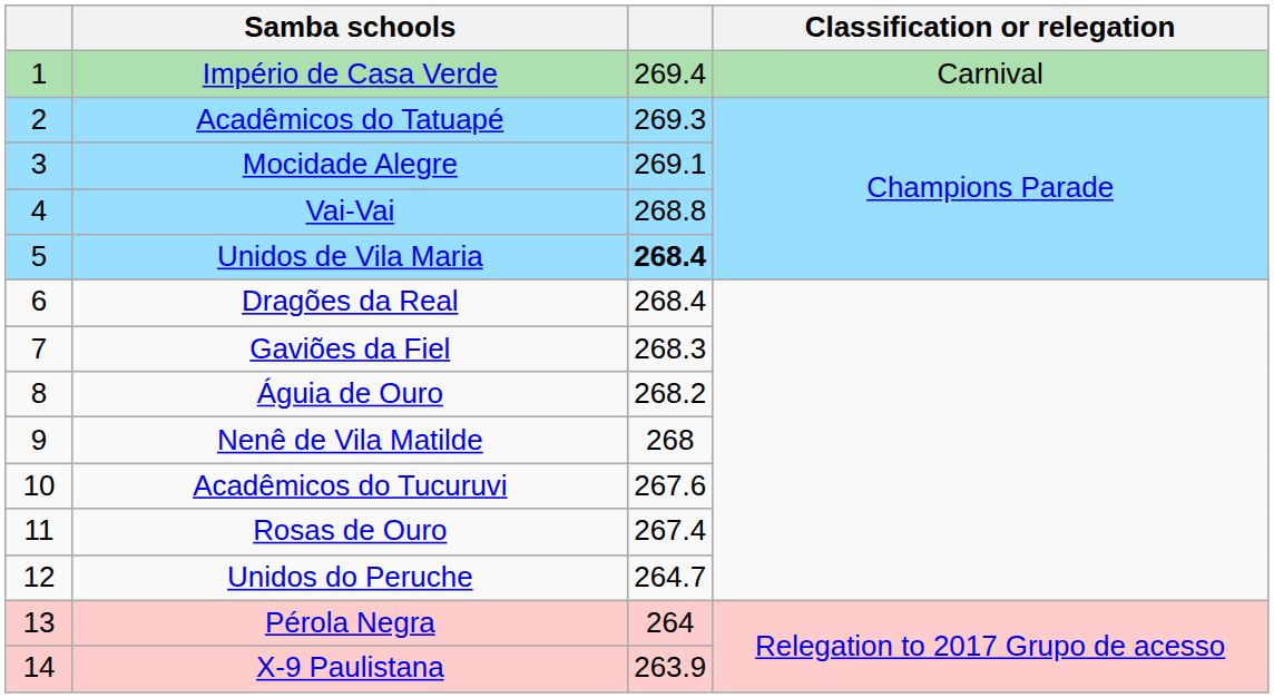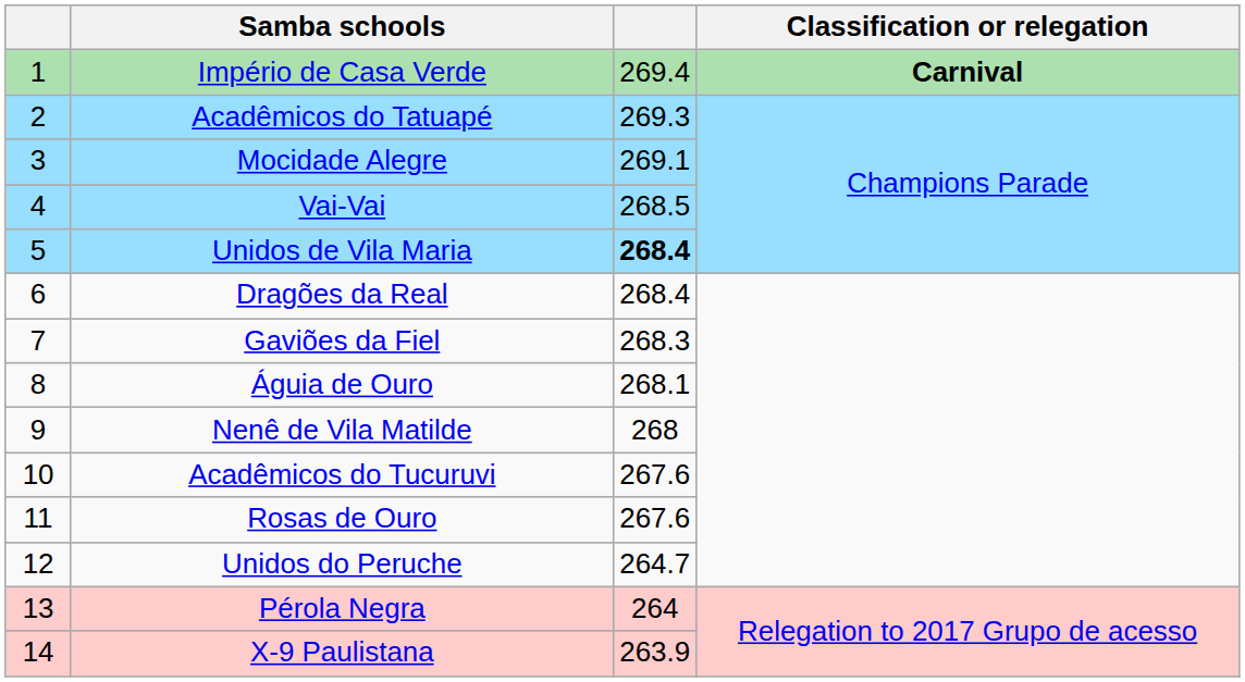Império de Casa Verde | Classification or relegation: normal -> bold
Vai-Vai | column 3: 268.8 -> 268.5
Águia de Ouro | column 3: 268.2 -> 268.1
Rosas de Ouro | column 3: 267.4 -> 267.6
